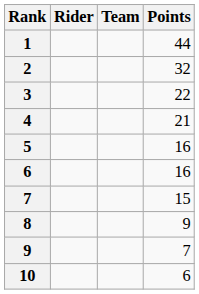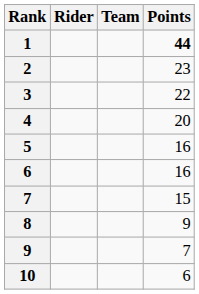1 | Points: normal -> bold
2 | Points: 32 -> 23
4 | Points: 21 -> 20
